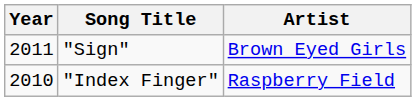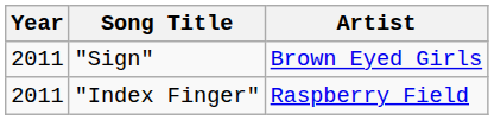"Index Finger" | Year: 2010 -> 2011
